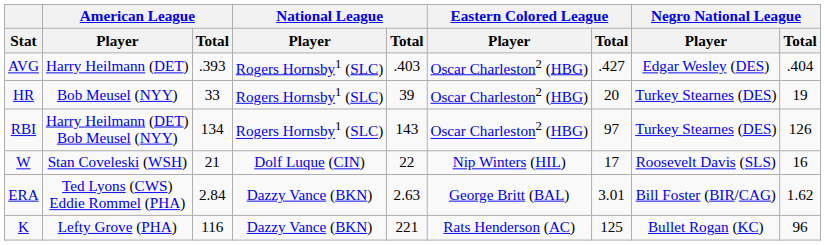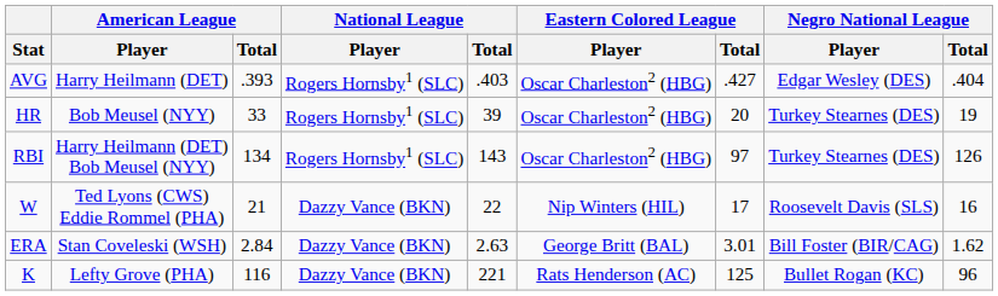W | American League / Player: Stan Coveleski (WSH) -> Ted Lyons (CWS) Eddie Rommel (PHA)
W | National League / Player: Dolf Luque (CIN) -> Dazzy Vance (BKN)
ERA | American League / Player: Ted Lyons (CWS) Eddie Rommel (PHA) -> Stan Coveleski (WSH)
